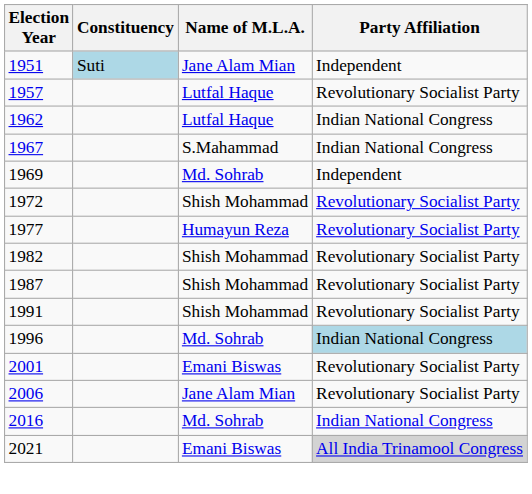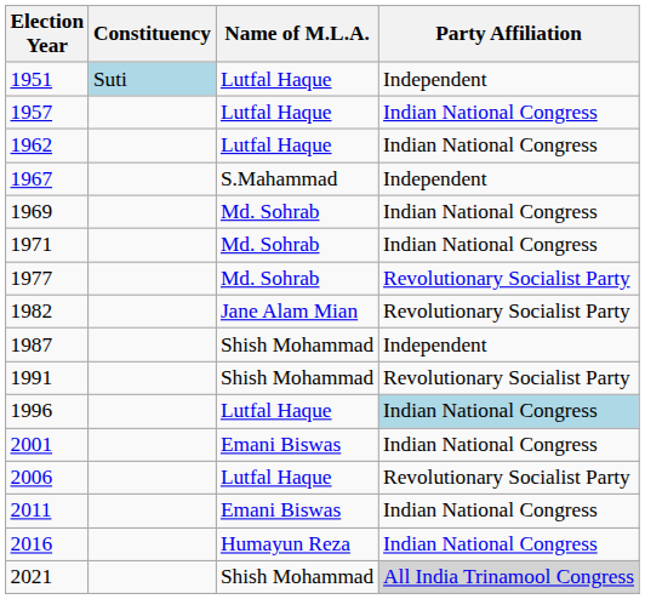1951 | Name of M.L.A.: Jane Alam Mian -> Lutfal Haque
1957 | Party Affiliation: Revolutionary Socialist Party -> Indian National Congress
1967 | Party Affiliation: Indian National Congress -> Independent
1969 | Party Affiliation: Independent -> Indian National Congress
+ row: 1971 | Md. Sohrab | Indian National Congress
- row: 1972 | Shish Mohammad | Revolutionary Socialist Party
1977 | Name of M.L.A.: Humayun Reza -> Md. Sohrab
1982 | Name of M.L.A.: Shish Mohammad -> Jane Alam Mian
1987 | Party Affiliation: Revolutionary Socialist Party -> Independent
1996 | Name of M.L.A.: Md. Sohrab -> Lutfal Haque
2001 | Party Affiliation: Revolutionary Socialist Party -> Indian National Congress
2006 | Name of M.L.A.: Jane Alam Mian -> Lutfal Haque
+ row: 2011 | Emani Biswas | Indian National Congress
2016 | Name of M.L.A.: Md. Sohrab -> Humayun Reza
2021 | Name of M.L.A.: Emani Biswas -> Shish Mohammad
